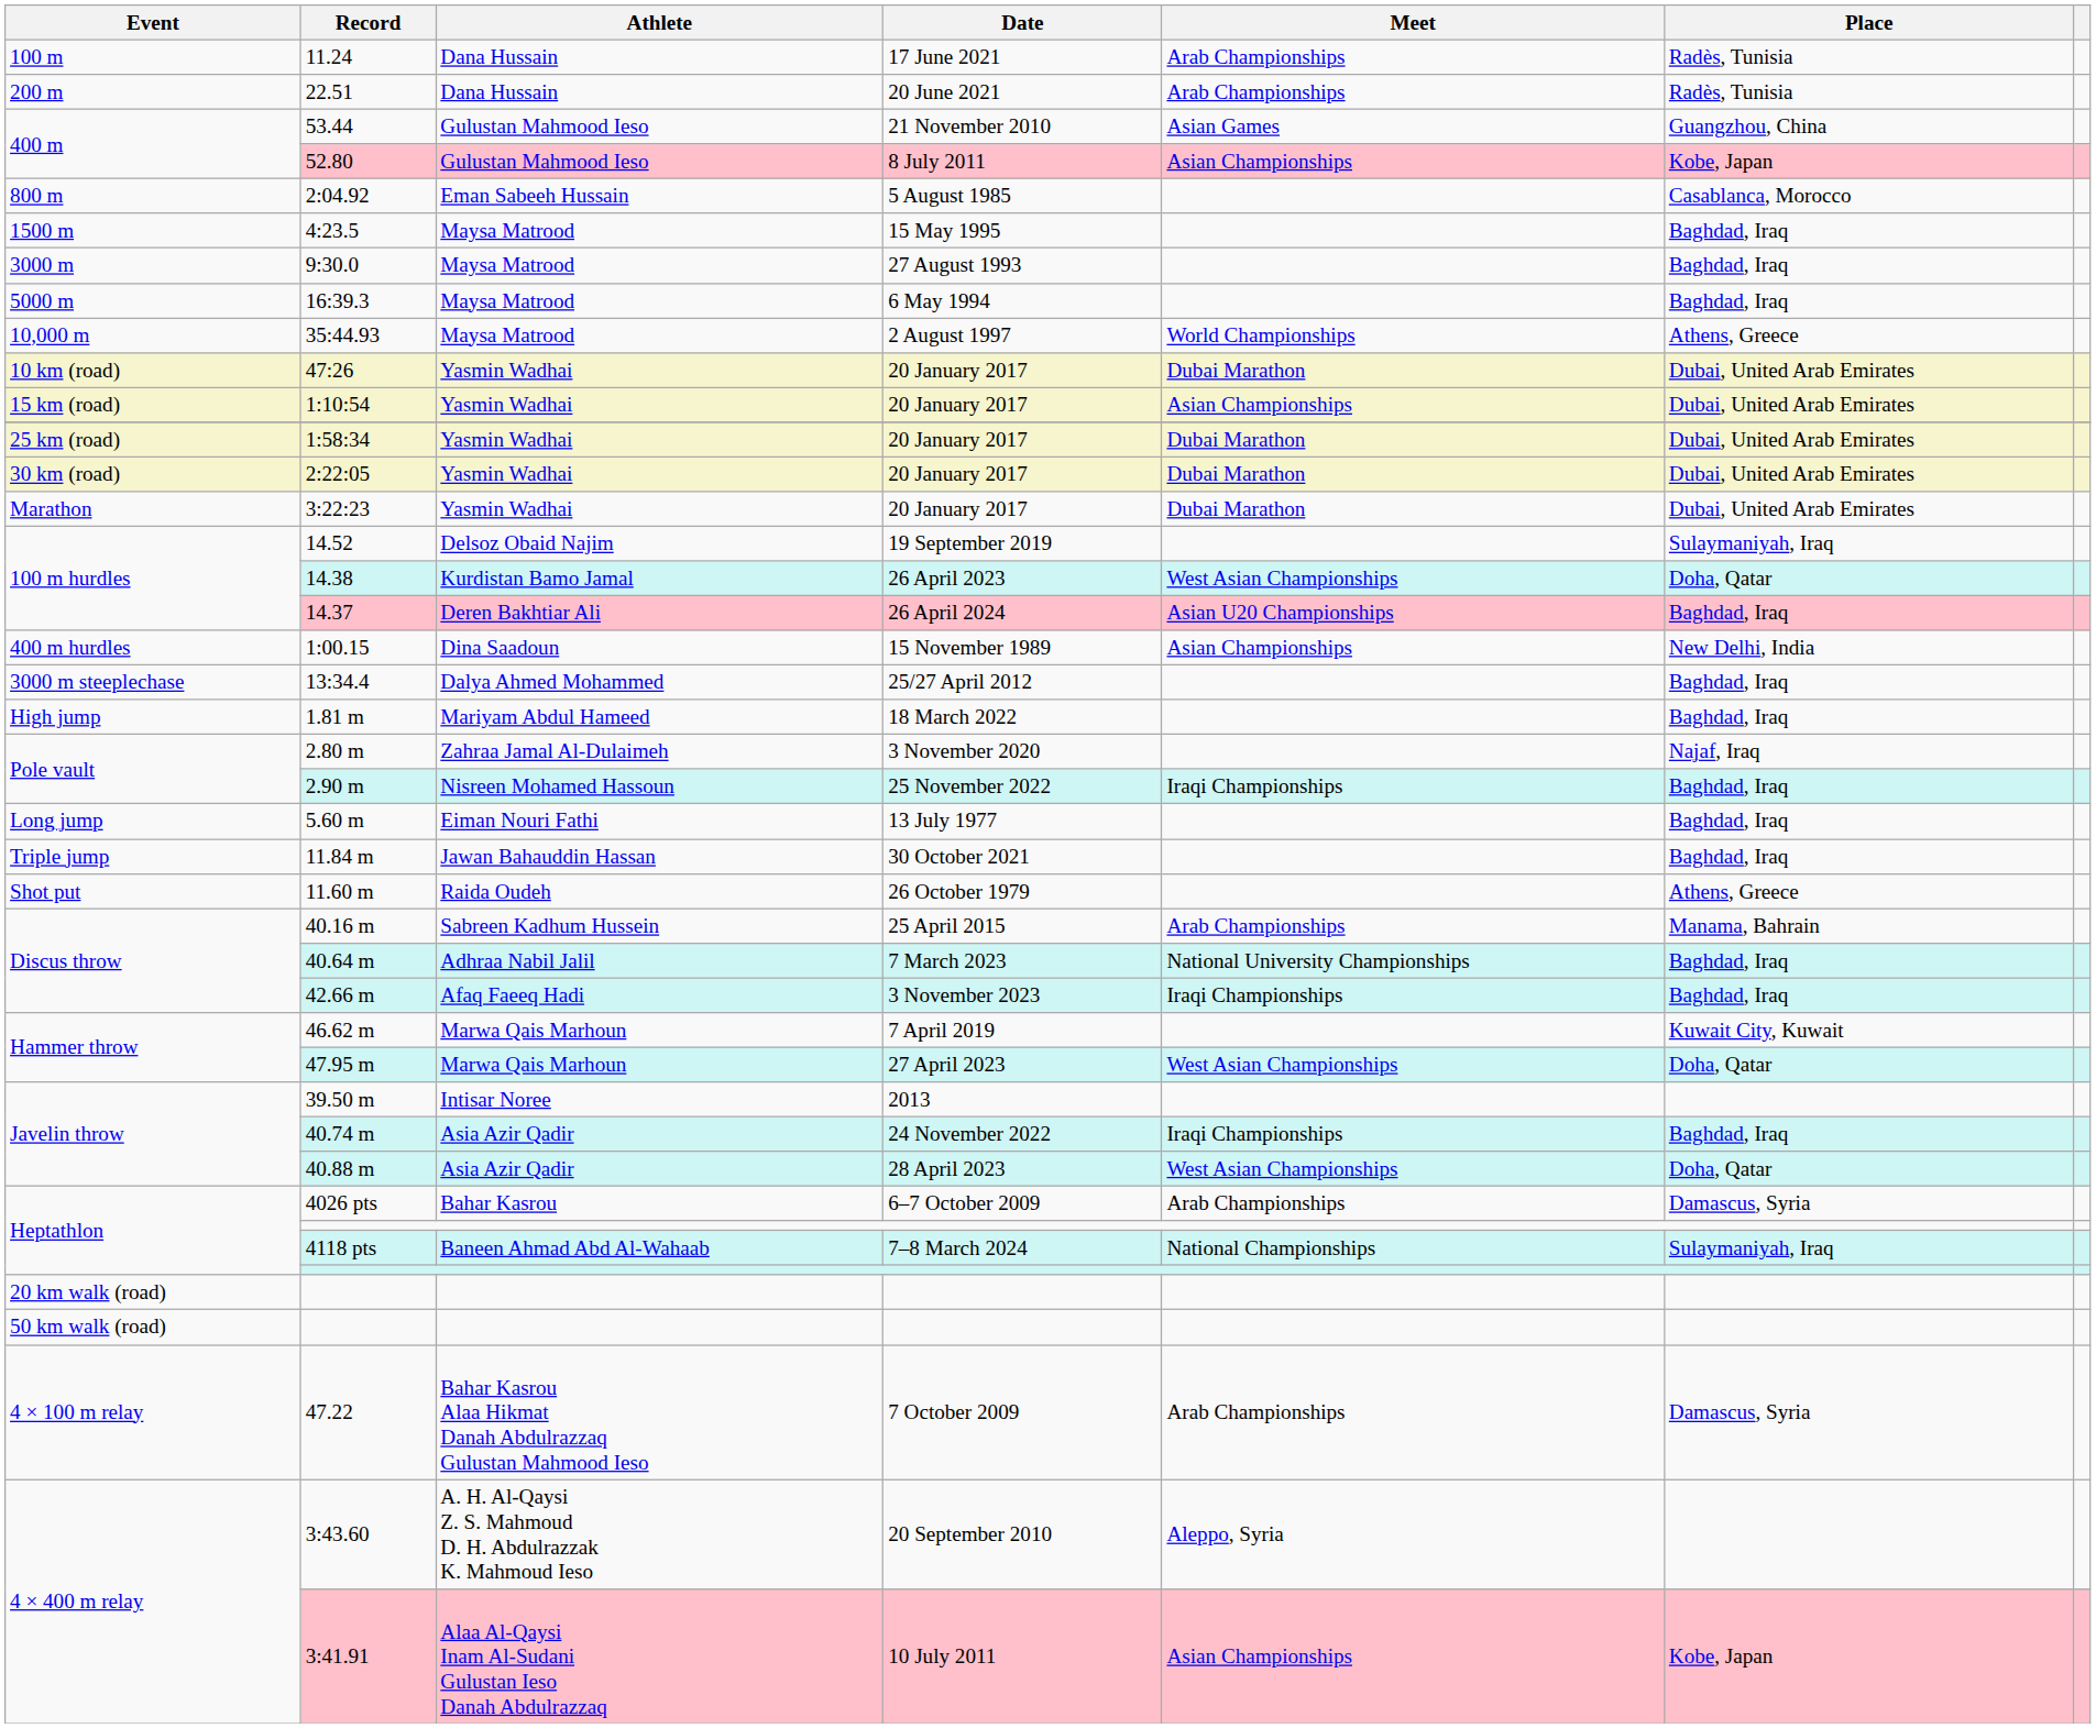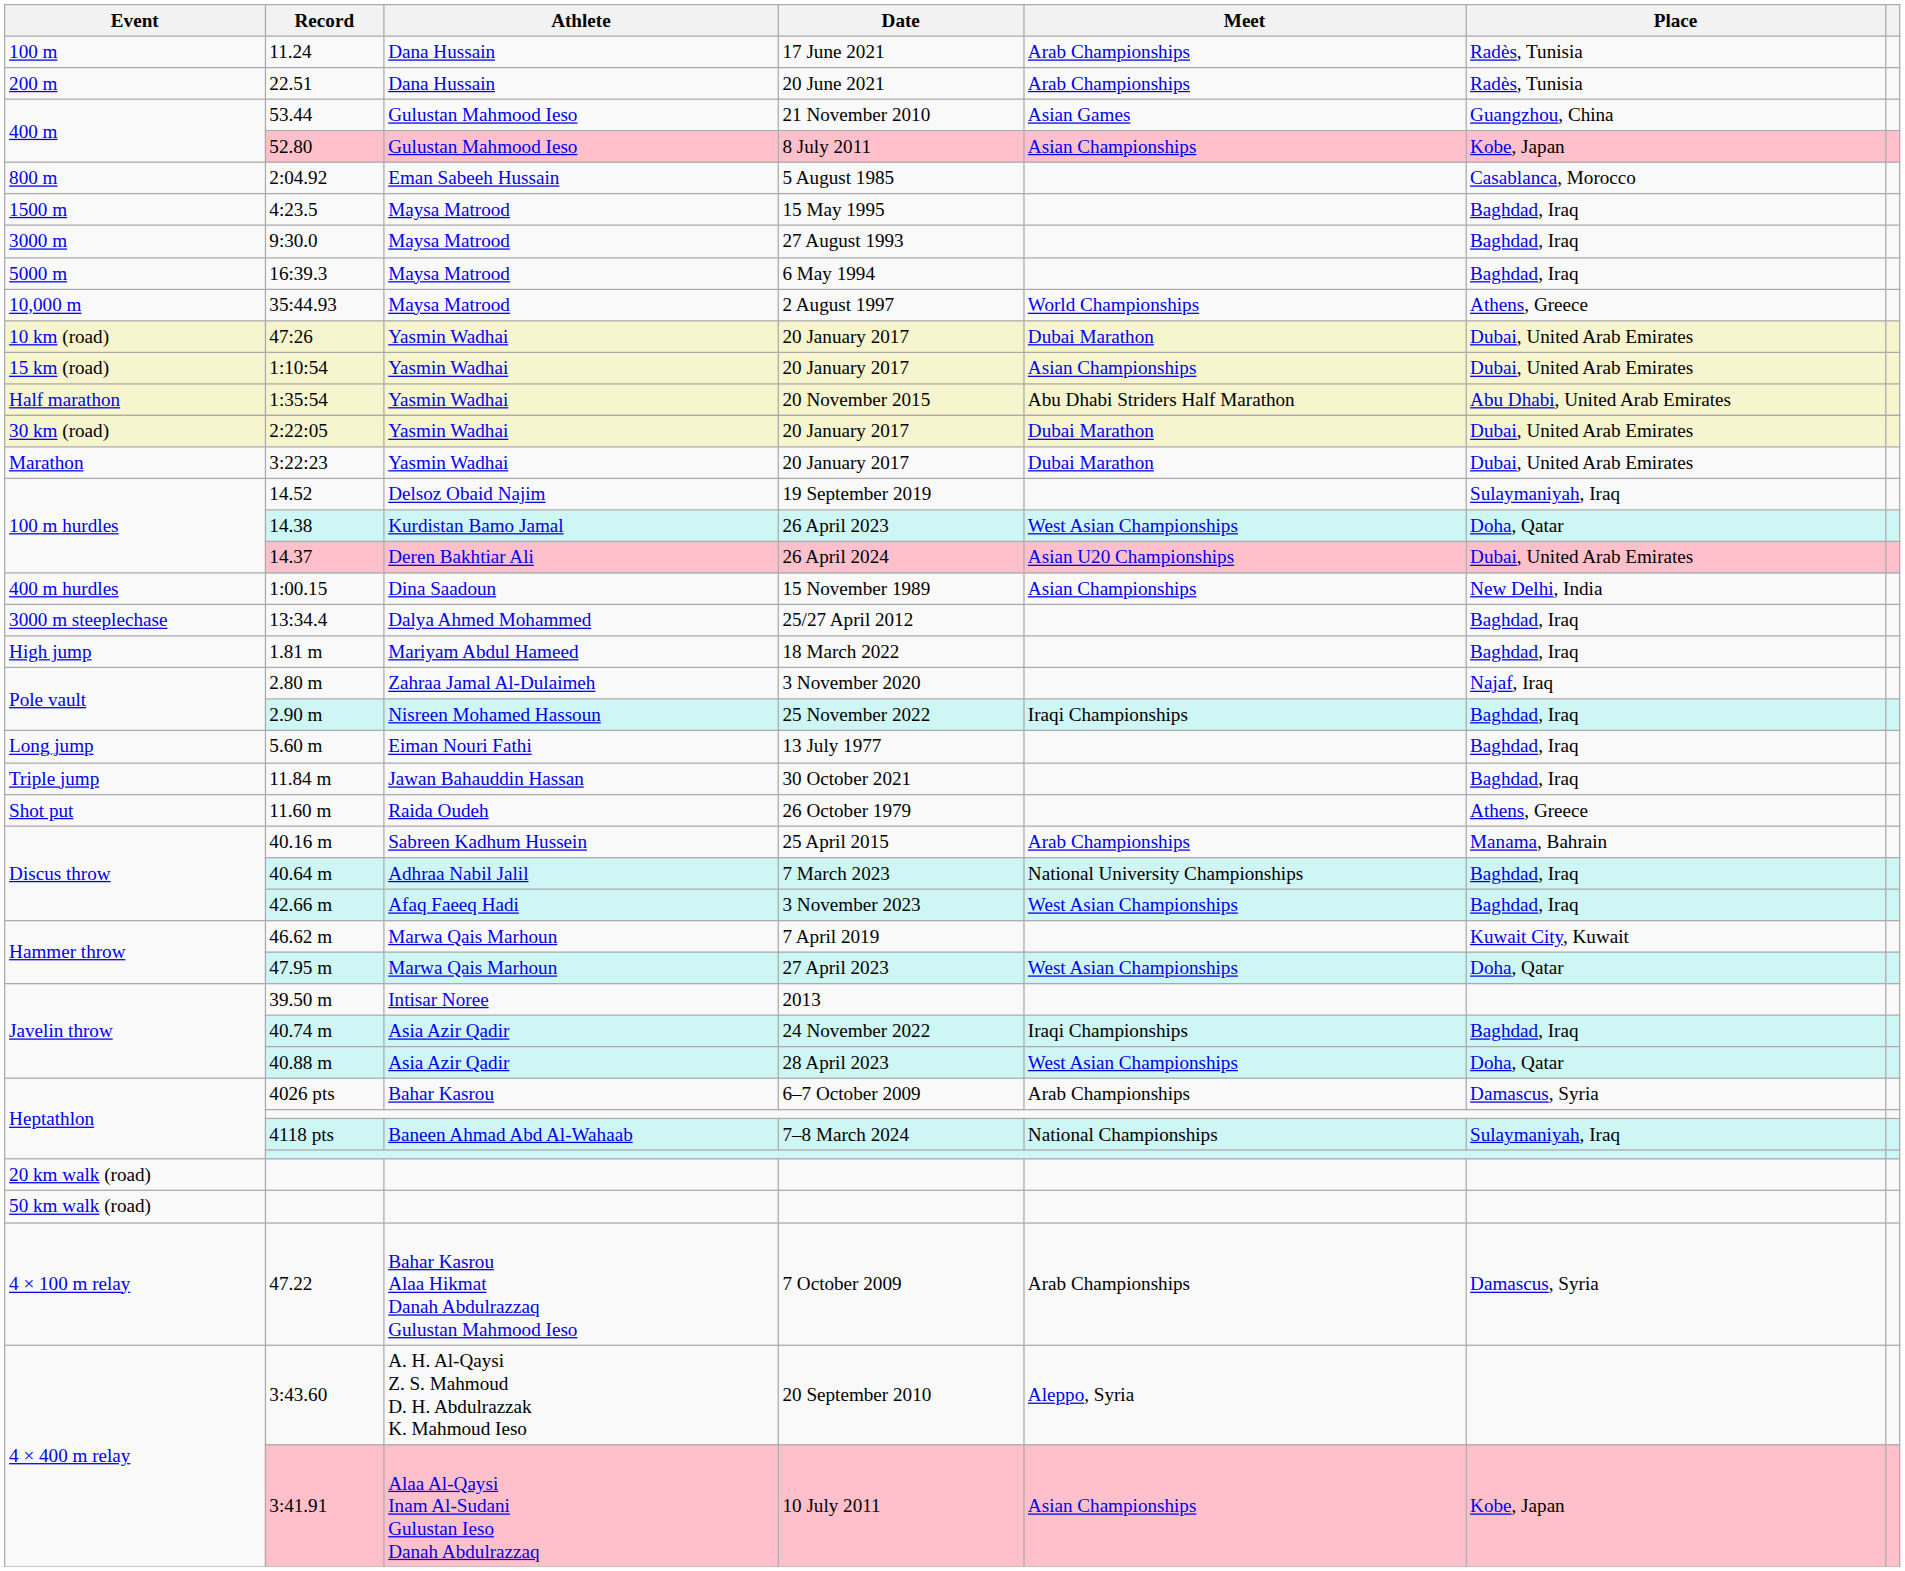+ row: Half marathon | 1:35:54 | Yasmin Wadhai | 20 November 2015 | Abu Dhabi Striders Half Marathon | Abu Dhabi, United Arab Emirates
- row: 25 km (road) | 1:58:34 | Yasmin Wadhai | 20 January 2017 | Dubai Marathon | Dubai, United Arab Emirates
14.37 | Place: Baghdad, Iraq -> Dubai, United Arab Emirates
42.66 m | Meet: Iraqi Championships -> West Asian Championships
